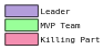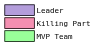rows swapped: Killing Part <-> MVP Team
